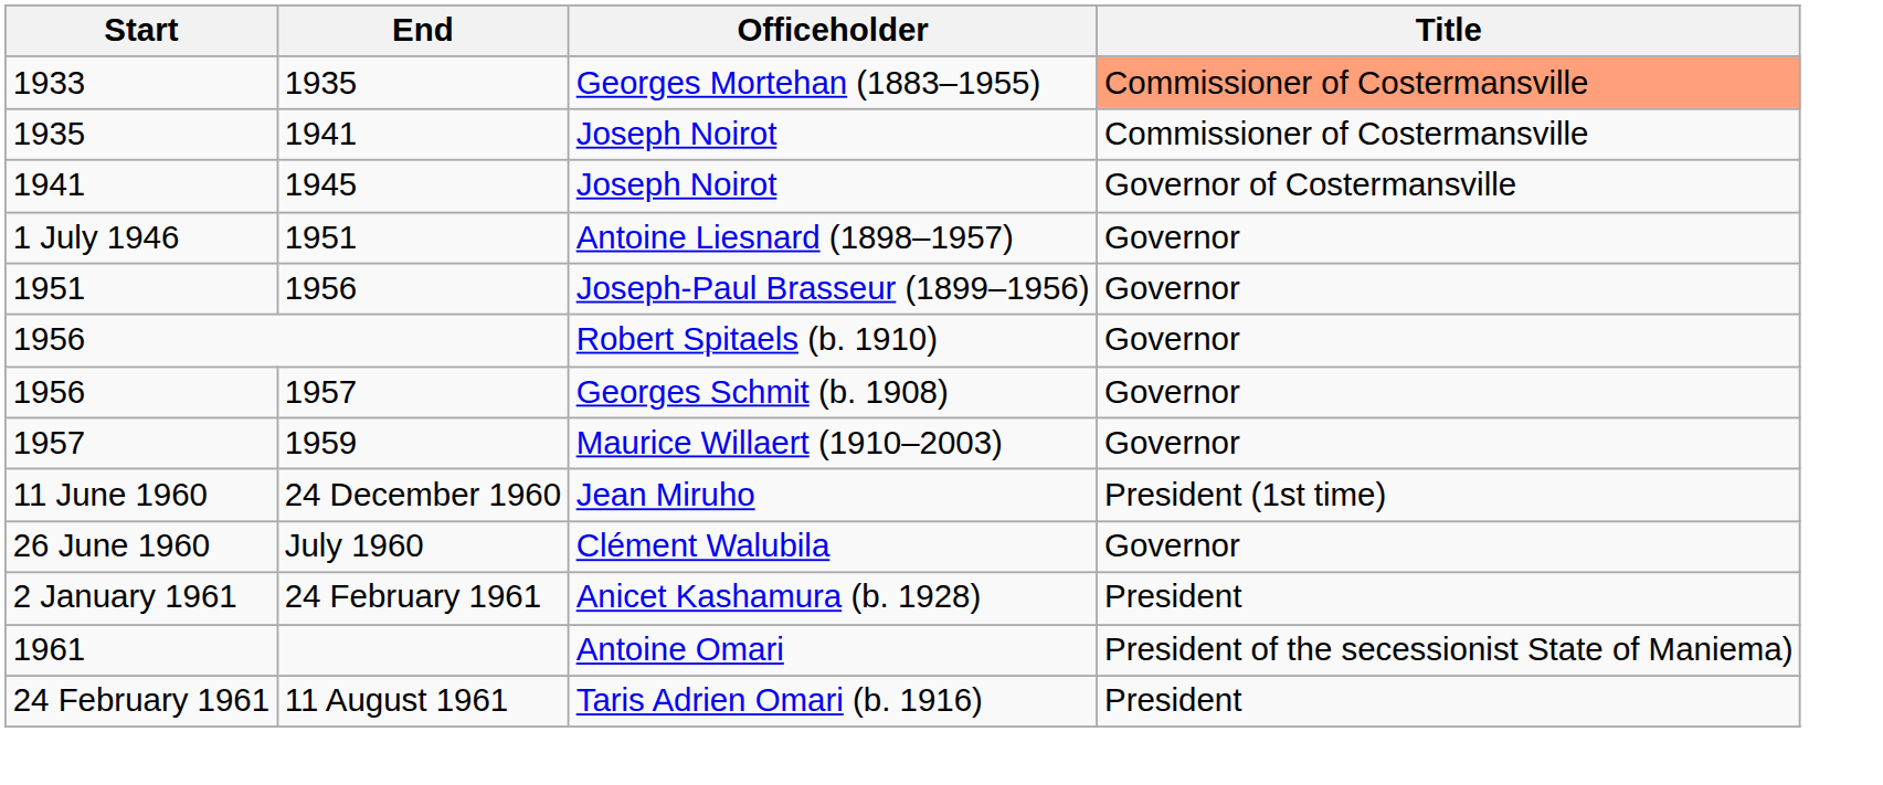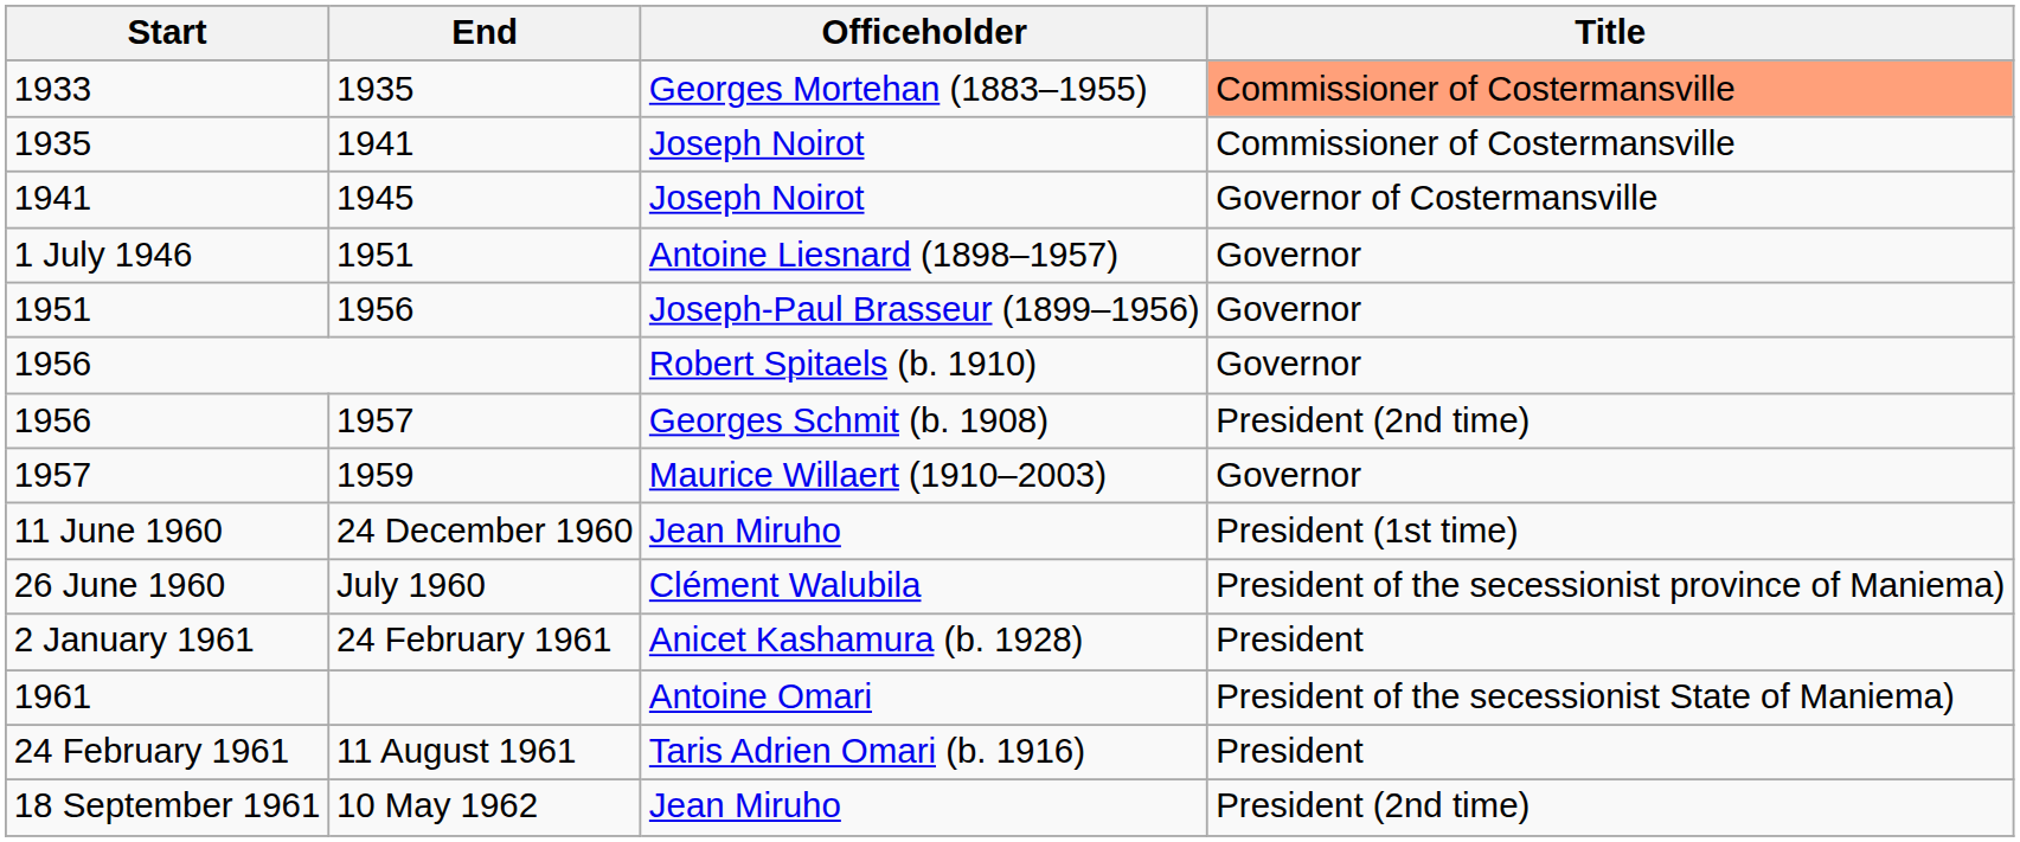1956 / 1957 | Title: Governor -> President (2nd time)
26 June 1960 | Title: Governor -> President of the secessionist province of Maniema)
+ row: 18 September 1961 | 10 May 1962 | Jean Miruho | President (2nd time)
